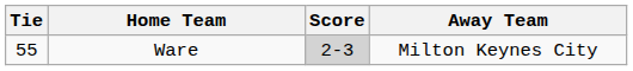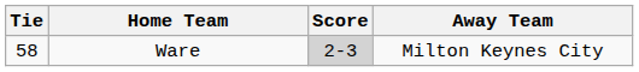Ware | Tie: 55 -> 58
